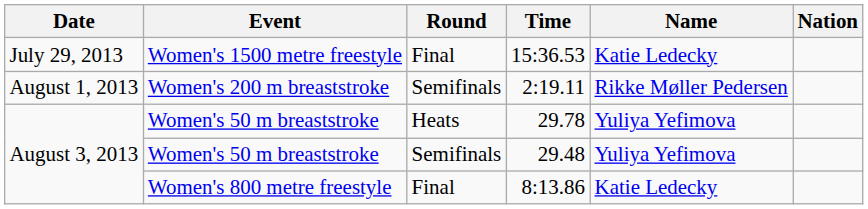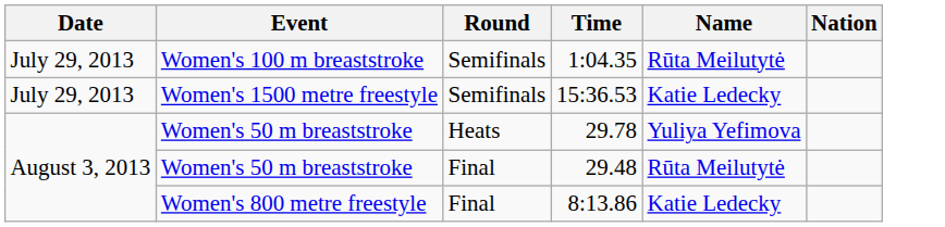+ row: July 29, 2013 | Women's 100 m breaststroke | Semifinals | 1:04.35 | Rūta Meilutytė
15:36.53 | Round: Final -> Semifinals
- row: August 1, 2013 | Women's 200 m breaststroke | Semifinals | 2:19.11 | Rikke Møller Pedersen
29.48 | Round: Semifinals -> Final
29.48 | Name: Yuliya Yefimova -> Rūta Meilutytė
